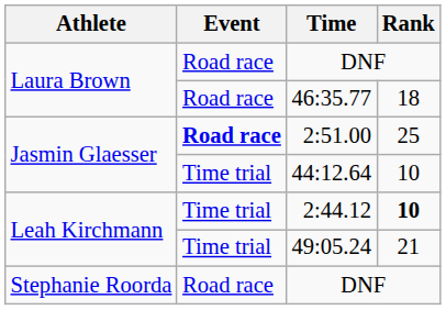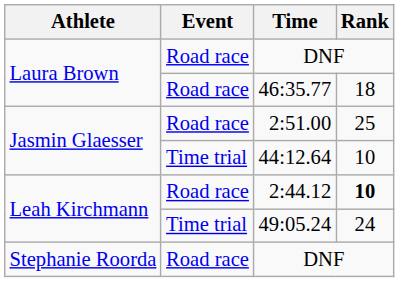2:51.00 | Event: bold -> normal
2:44.12 | Event: Time trial -> Road race
49:05.24 | Rank: 21 -> 24
